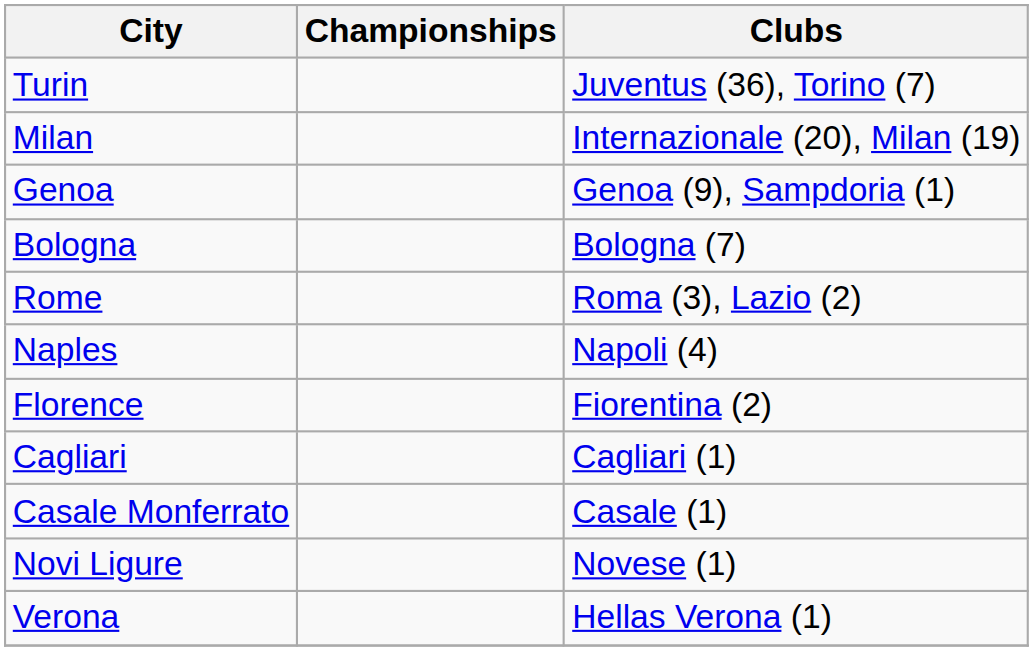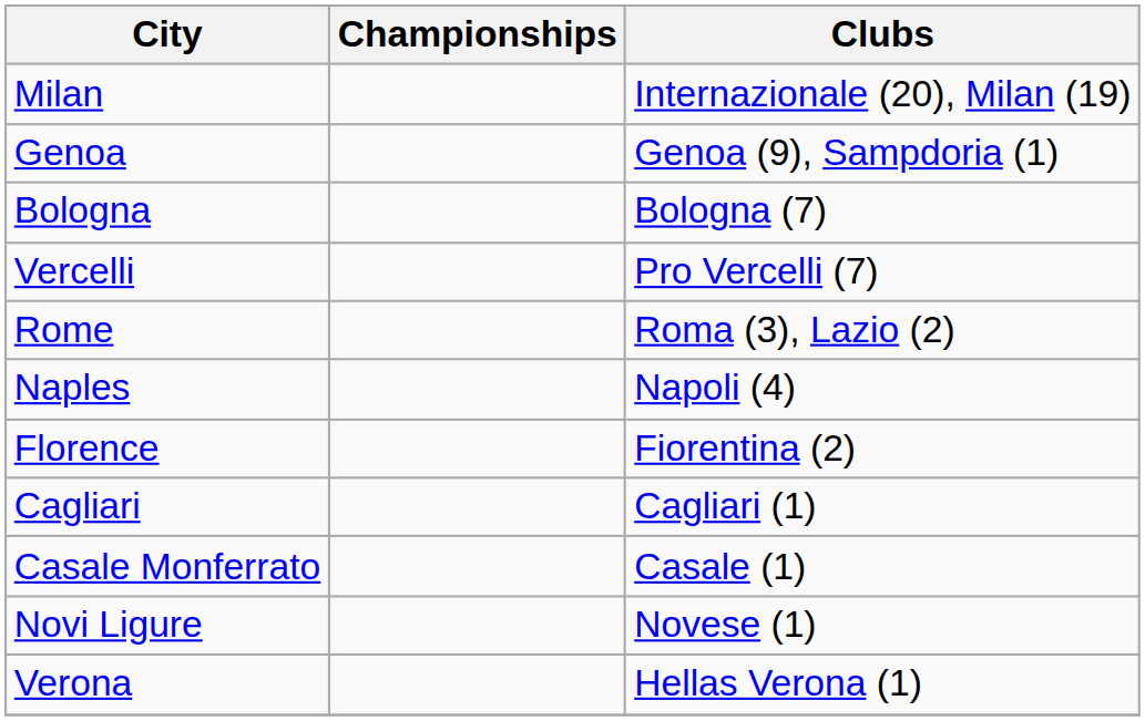- row: Turin | Juventus (36), Torino (7)
+ row: Vercelli | Pro Vercelli (7)
